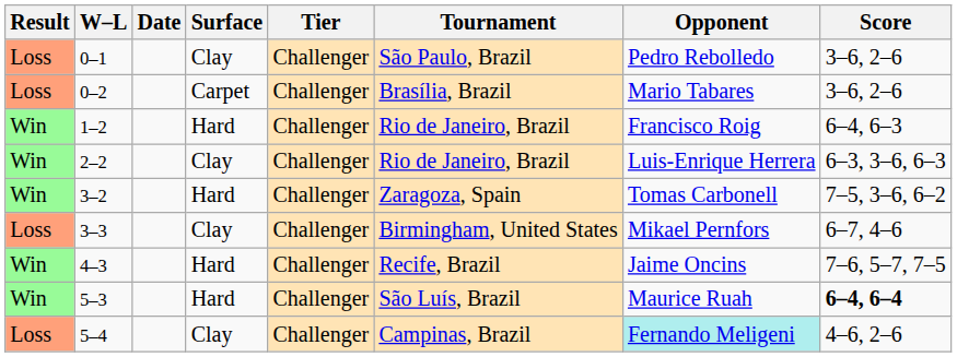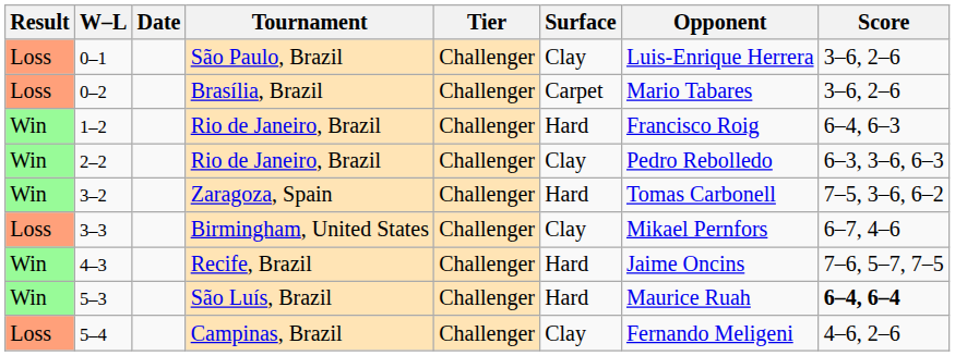columns swapped: Tournament <-> Surface
0–1 | Opponent: Pedro Rebolledo -> Luis-Enrique Herrera
2–2 | Opponent: Luis-Enrique Herrera -> Pedro Rebolledo
5–4 | Opponent: paleturquoise background -> no background
